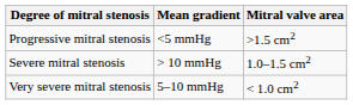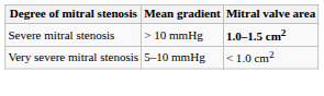- row: Progressive mitral stenosis | <5 mmHg | >1.5 cm2
Severe mitral stenosis | Mitral valve area: normal -> bold
